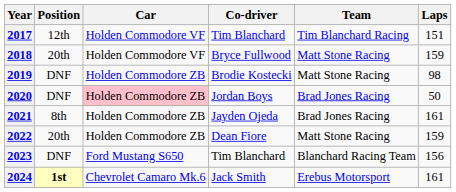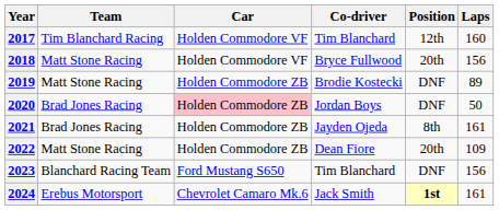columns swapped: Team <-> Position
2017 | Laps: 151 -> 160
2018 | Laps: 159 -> 156
2019 | Laps: 98 -> 89
2022 | Laps: 159 -> 109
